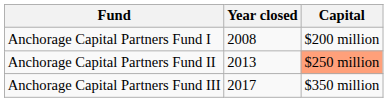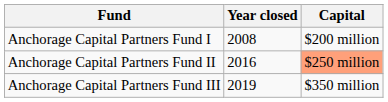Anchorage Capital Partners Fund II | Year closed: 2013 -> 2016
Anchorage Capital Partners Fund III | Year closed: 2017 -> 2019
